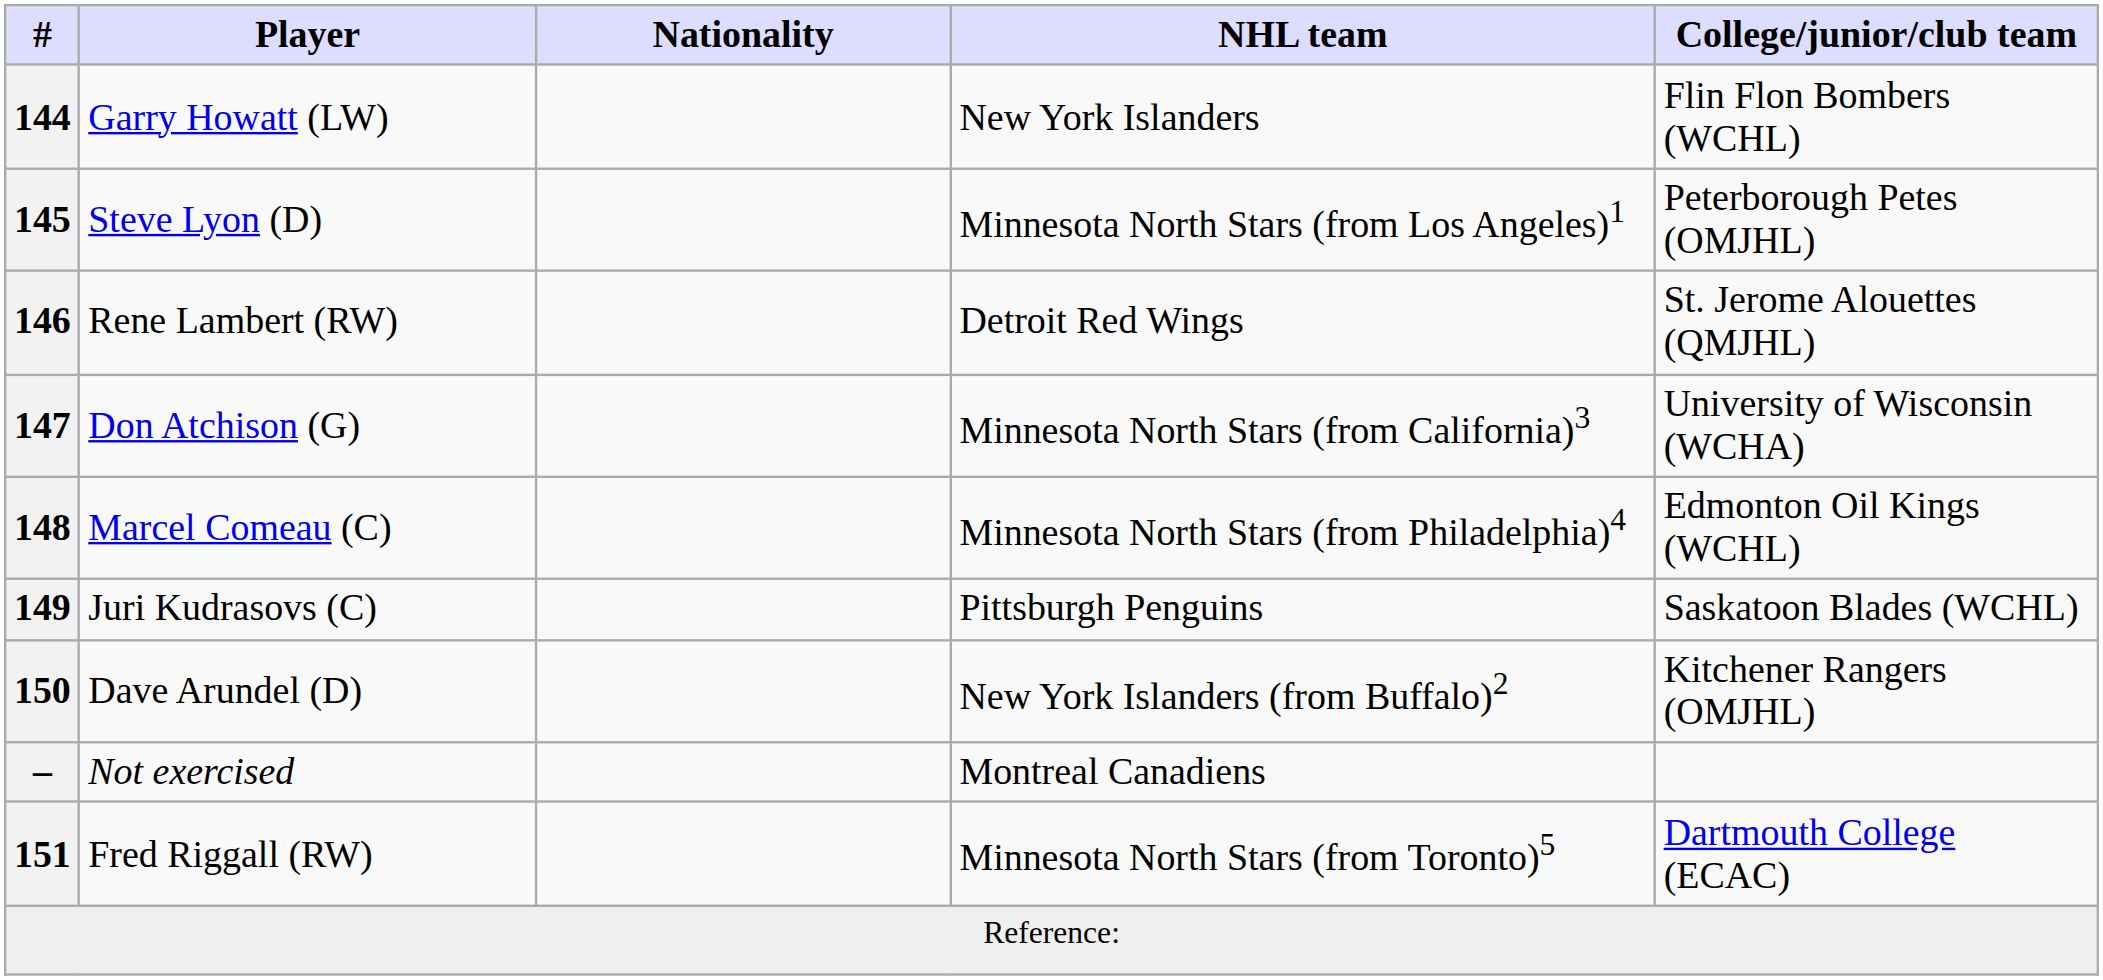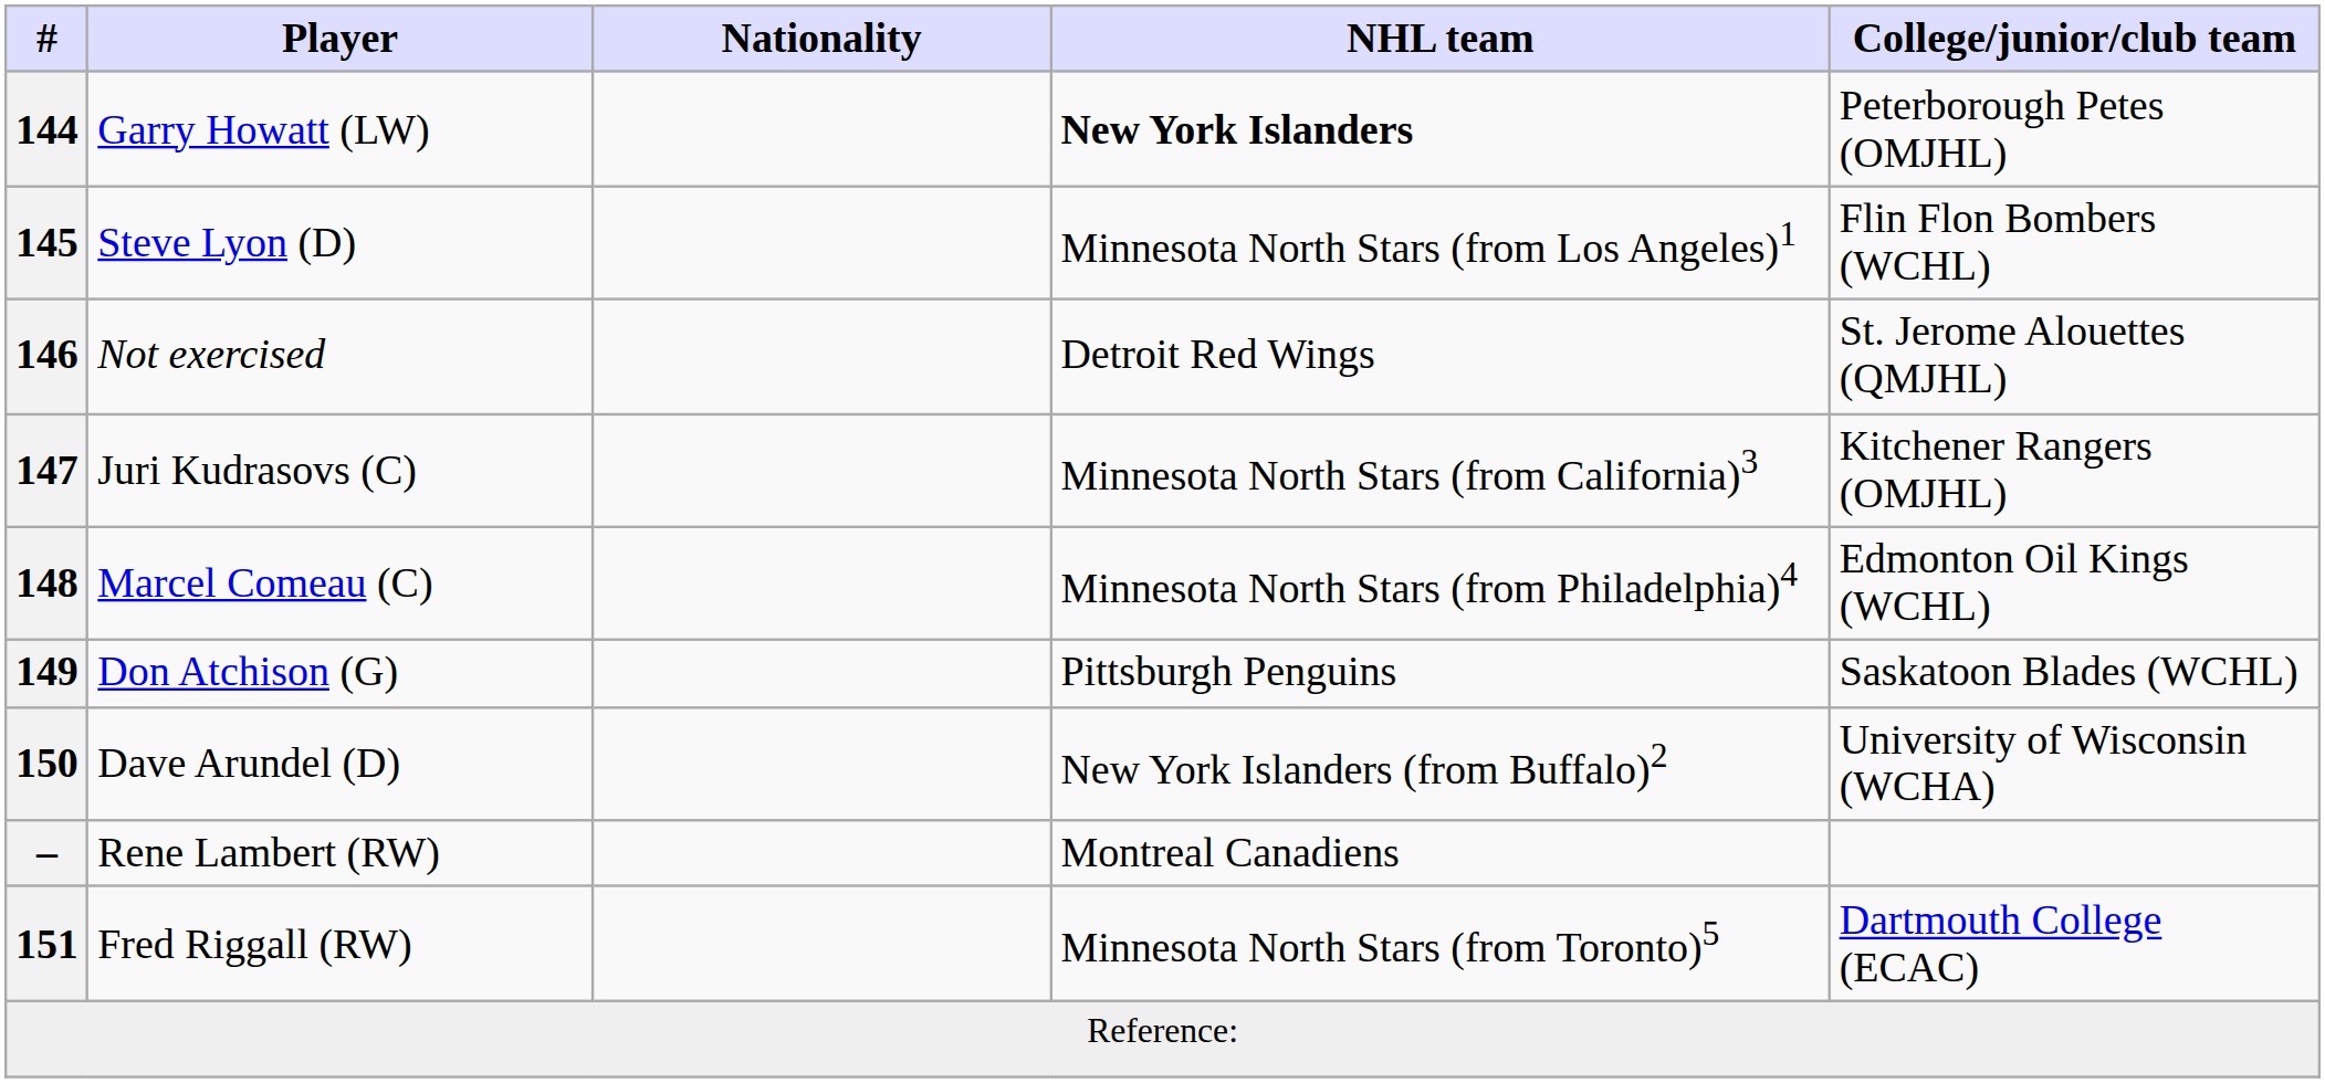144 | NHL team: normal -> bold
144 | College/junior/club team: Flin Flon Bombers (WCHL) -> Peterborough Petes (OMJHL)
145 | College/junior/club team: Peterborough Petes (OMJHL) -> Flin Flon Bombers (WCHL)
146 | Player: Rene Lambert (RW) -> Not exercised
147 | Player: Don Atchison (G) -> Juri Kudrasovs (C)
147 | College/junior/club team: University of Wisconsin (WCHA) -> Kitchener Rangers (OMJHL)
149 | Player: Juri Kudrasovs (C) -> Don Atchison (G)
150 | College/junior/club team: Kitchener Rangers (OMJHL) -> University of Wisconsin (WCHA)
– | Player: Not exercised -> Rene Lambert (RW)
